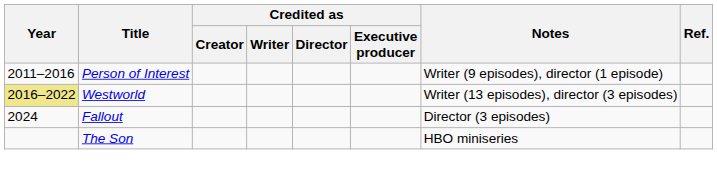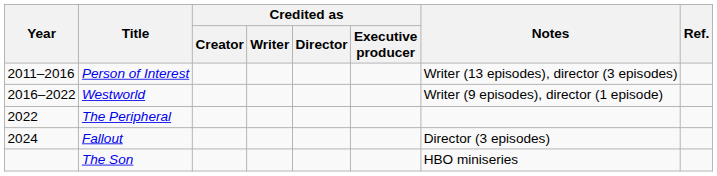Person of Interest | Notes: Writer (9 episodes), director (1 episode) -> Writer (13 episodes), director (3 episodes)
Westworld | Year: khaki background -> no background
Westworld | Notes: Writer (13 episodes), director (3 episodes) -> Writer (9 episodes), director (1 episode)
+ row: 2022 | The Peripheral
